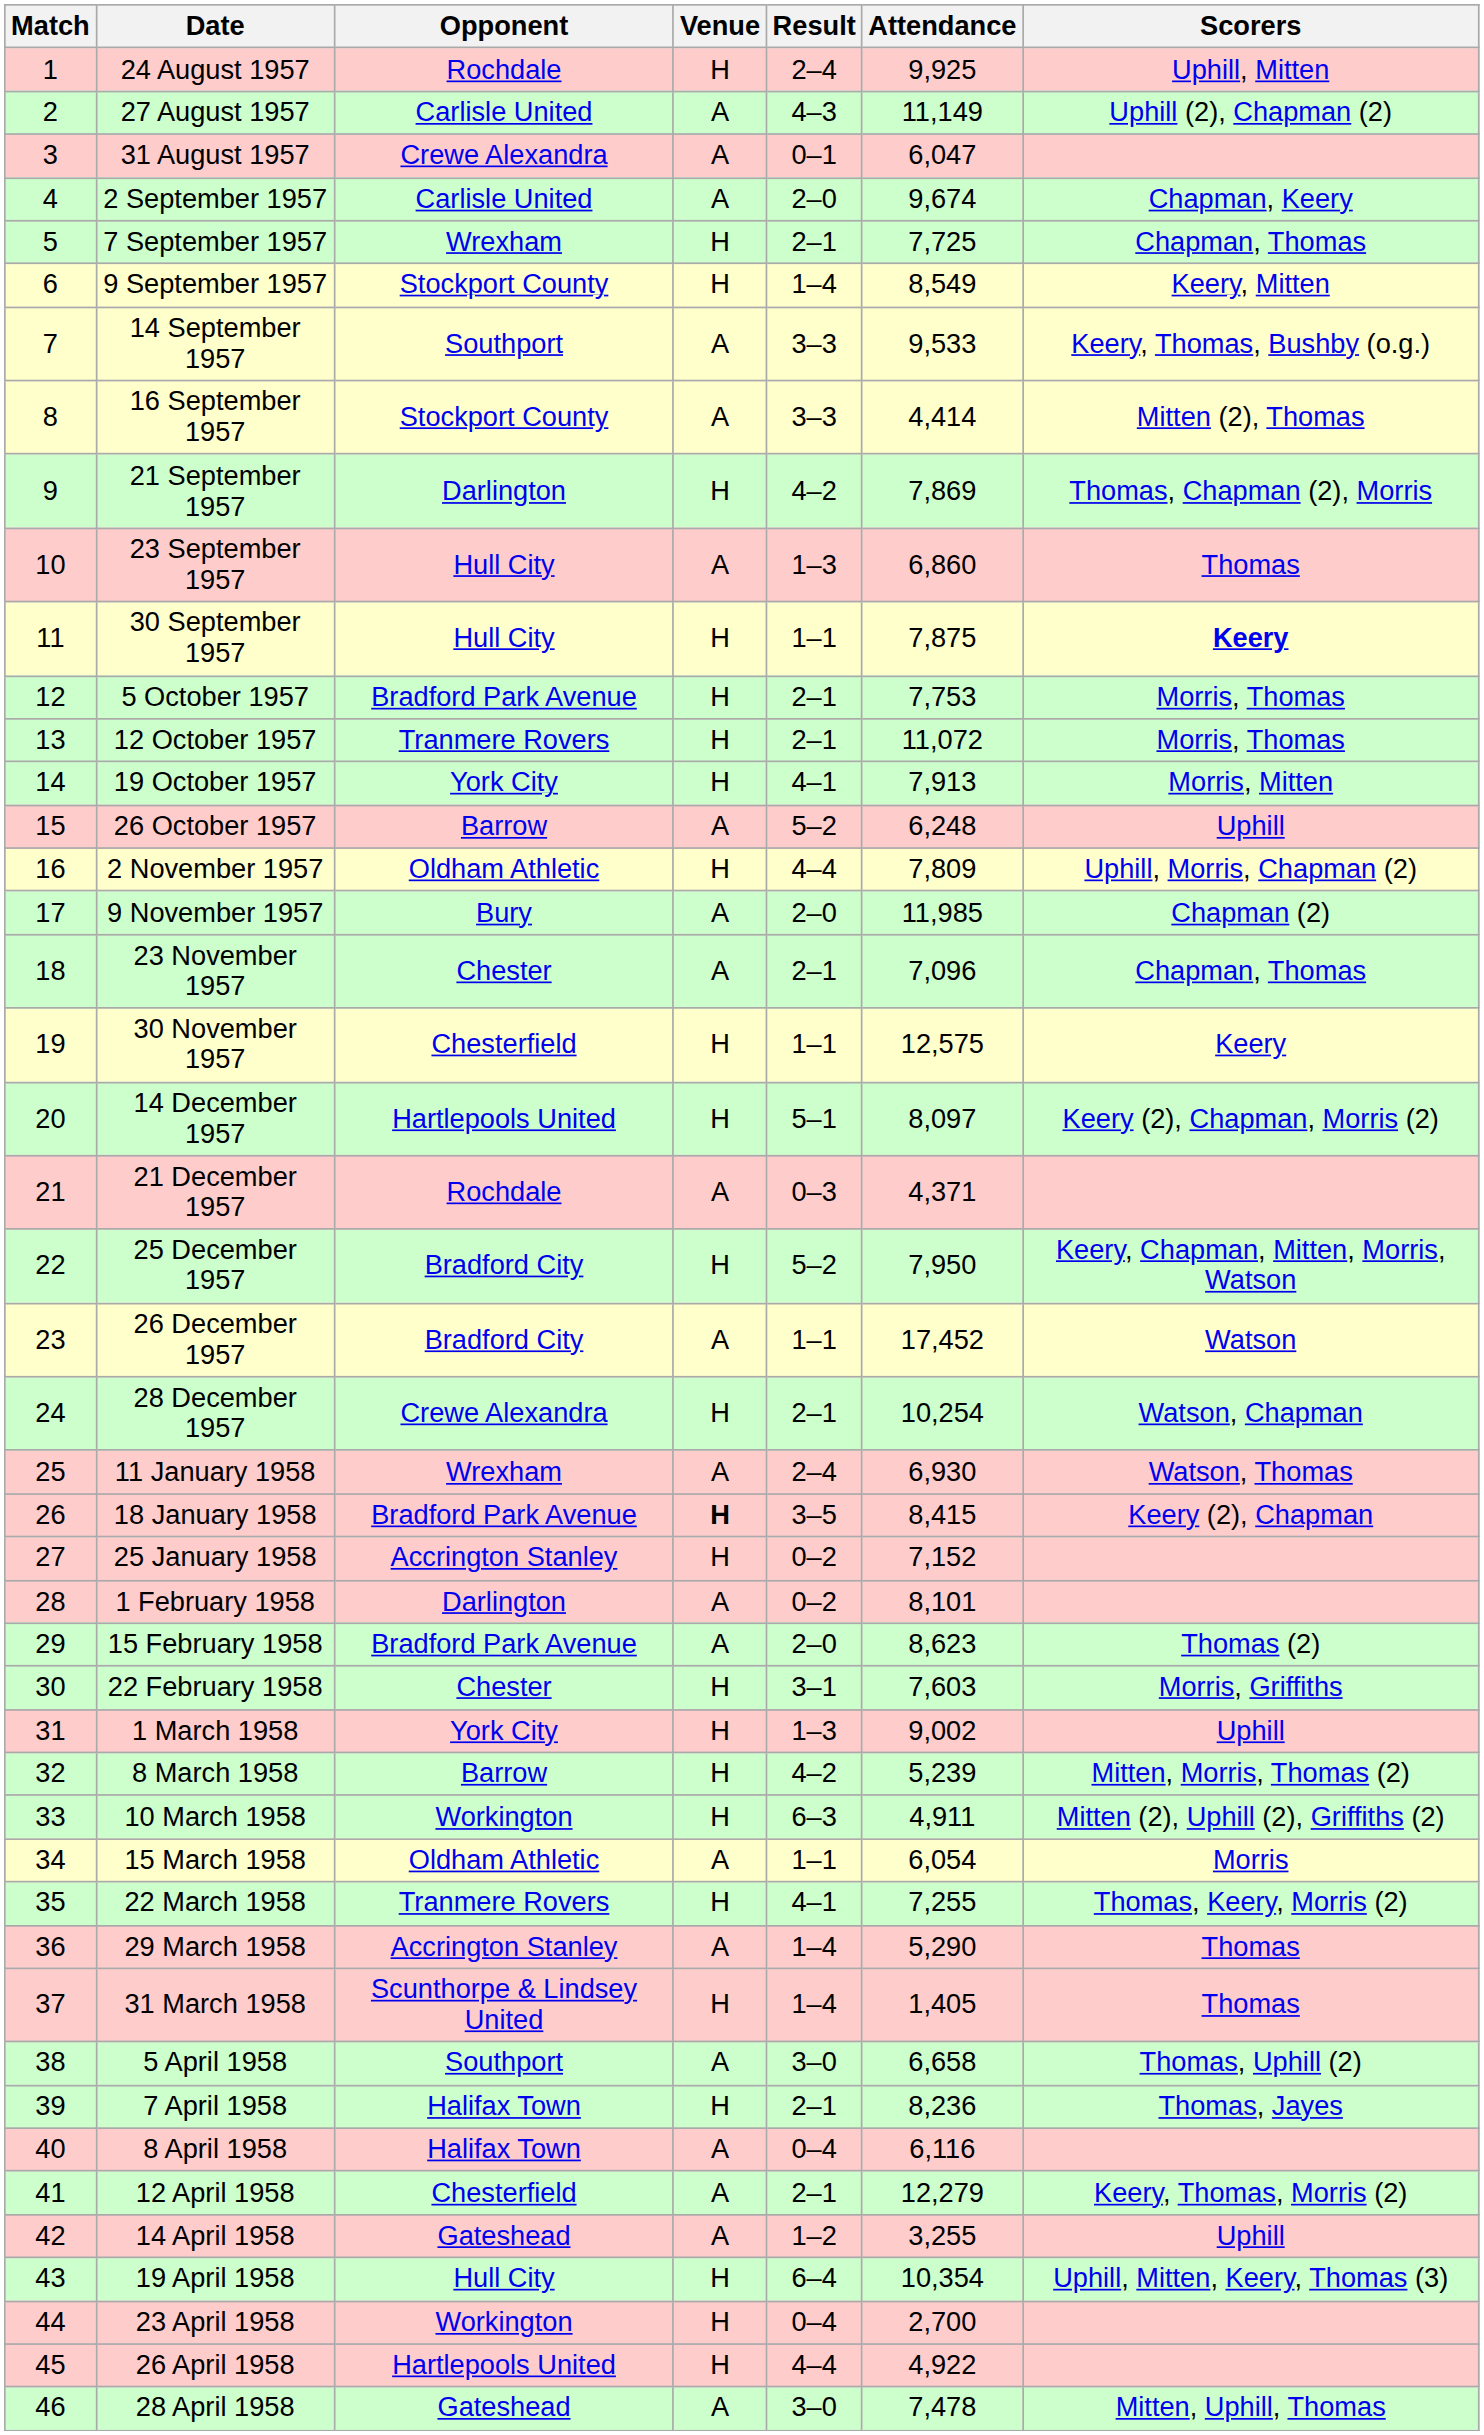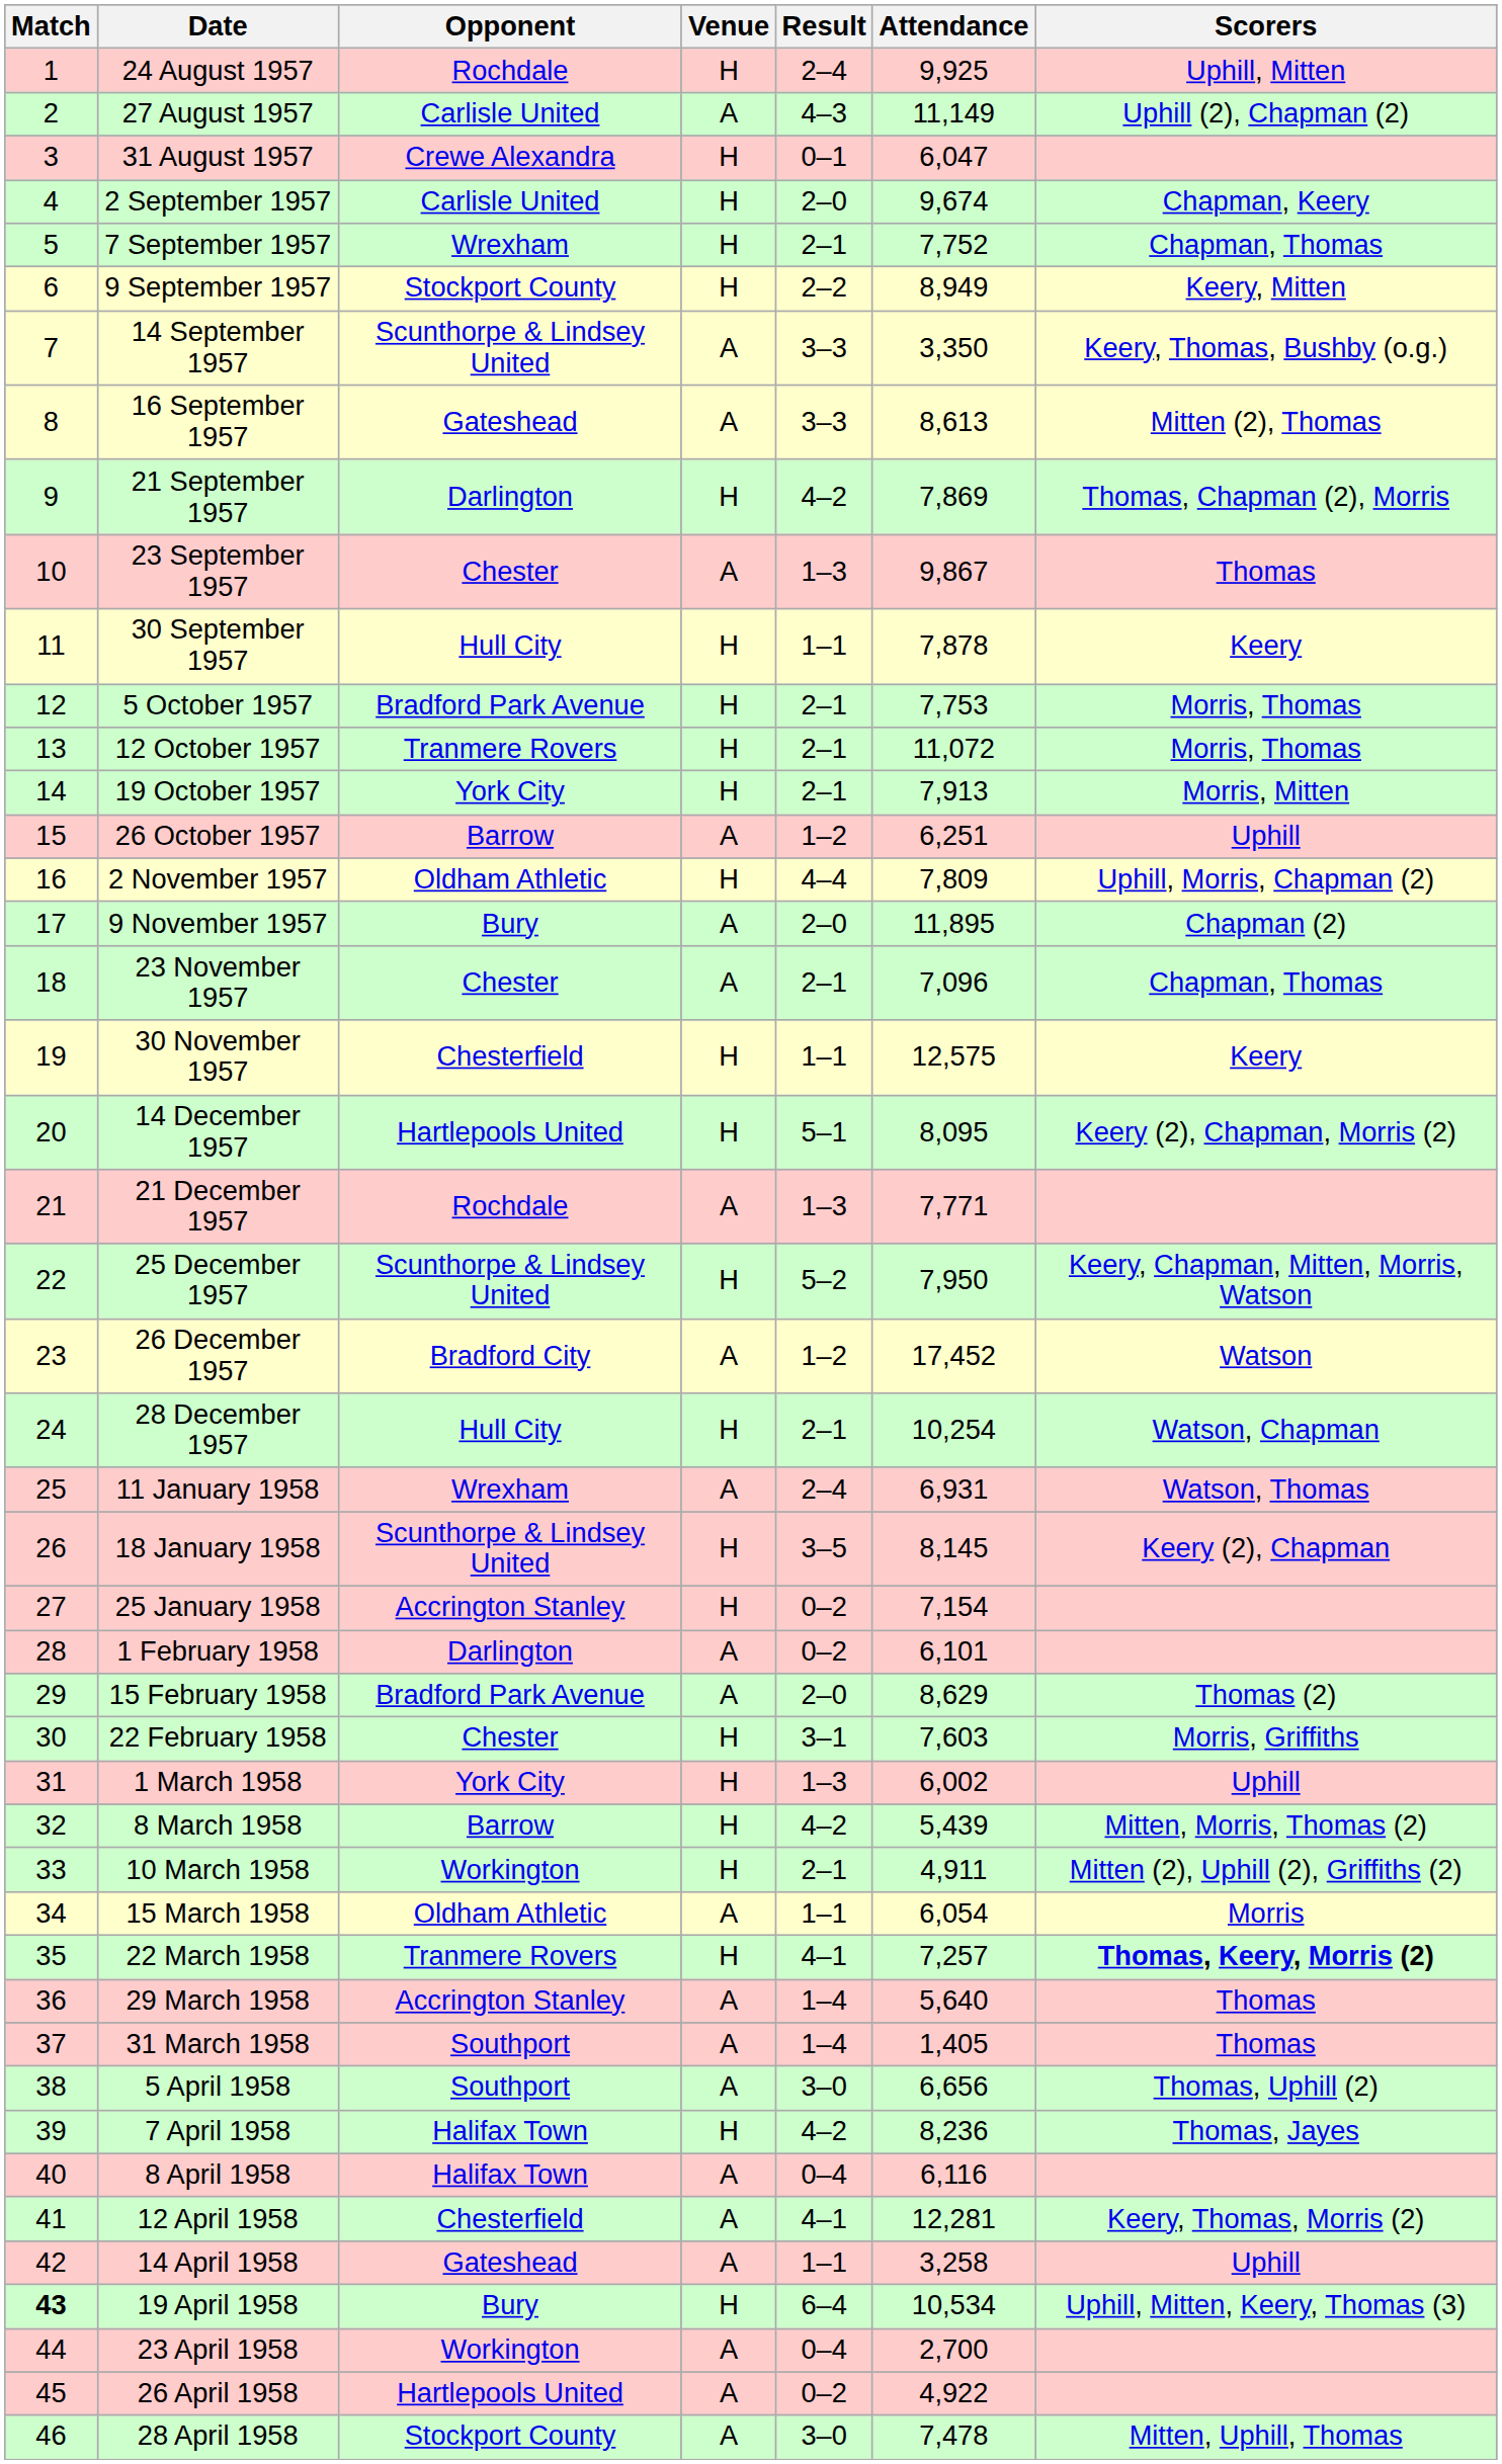31 August 1957 | Venue: A -> H
2 September 1957 | Venue: A -> H
7 September 1957 | Attendance: 7,725 -> 7,752
9 September 1957 | Result: 1–4 -> 2–2
9 September 1957 | Attendance: 8,549 -> 8,949
14 September 1957 | Opponent: Southport -> Scunthorpe & Lindsey United
14 September 1957 | Attendance: 9,533 -> 3,350
16 September 1957 | Opponent: Stockport County -> Gateshead
16 September 1957 | Attendance: 4,414 -> 8,613
23 September 1957 | Opponent: Hull City -> Chester
23 September 1957 | Attendance: 6,860 -> 9,867
30 September 1957 | Attendance: 7,875 -> 7,878
30 September 1957 | Scorers: bold -> normal
19 October 1957 | Result: 4–1 -> 2–1
26 October 1957 | Result: 5–2 -> 1–2
26 October 1957 | Attendance: 6,248 -> 6,251
9 November 1957 | Attendance: 11,985 -> 11,895
14 December 1957 | Attendance: 8,097 -> 8,095
21 December 1957 | Result: 0–3 -> 1–3
21 December 1957 | Attendance: 4,371 -> 7,771
25 December 1957 | Opponent: Bradford City -> Scunthorpe & Lindsey United
26 December 1957 | Result: 1–1 -> 1–2
28 December 1957 | Opponent: Crewe Alexandra -> Hull City
11 January 1958 | Attendance: 6,930 -> 6,931
18 January 1958 | Opponent: Bradford Park Avenue -> Scunthorpe & Lindsey United
18 January 1958 | Venue: bold -> normal
18 January 1958 | Attendance: 8,415 -> 8,145
25 January 1958 | Attendance: 7,152 -> 7,154
1 February 1958 | Attendance: 8,101 -> 6,101
15 February 1958 | Attendance: 8,623 -> 8,629
1 March 1958 | Attendance: 9,002 -> 6,002
8 March 1958 | Attendance: 5,239 -> 5,439
10 March 1958 | Result: 6–3 -> 2–1
22 March 1958 | Attendance: 7,255 -> 7,257
22 March 1958 | Scorers: normal -> bold
29 March 1958 | Attendance: 5,290 -> 5,640
31 March 1958 | Opponent: Scunthorpe & Lindsey United -> Southport
31 March 1958 | Venue: H -> A
5 April 1958 | Attendance: 6,658 -> 6,656
7 April 1958 | Result: 2–1 -> 4–2
12 April 1958 | Result: 2–1 -> 4–1
12 April 1958 | Attendance: 12,279 -> 12,281
14 April 1958 | Result: 1–2 -> 1–1
14 April 1958 | Attendance: 3,255 -> 3,258
19 April 1958 | Match: normal -> bold
19 April 1958 | Opponent: Hull City -> Bury
19 April 1958 | Attendance: 10,354 -> 10,534
23 April 1958 | Venue: H -> A
26 April 1958 | Venue: H -> A
26 April 1958 | Result: 4–4 -> 0–2
28 April 1958 | Opponent: Gateshead -> Stockport County
